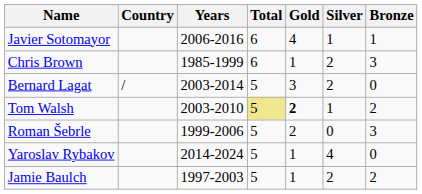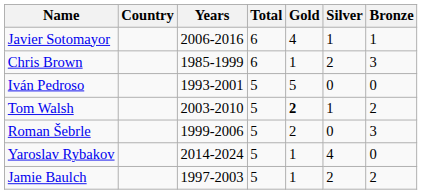+ row: Iván Pedroso | 1993-2001 | 5 | 5 | 0 | 0
- row: Bernard Lagat | / | 2003-2014 | 5 | 3 | 2 | 0
Tom Walsh | Total: khaki background -> no background
